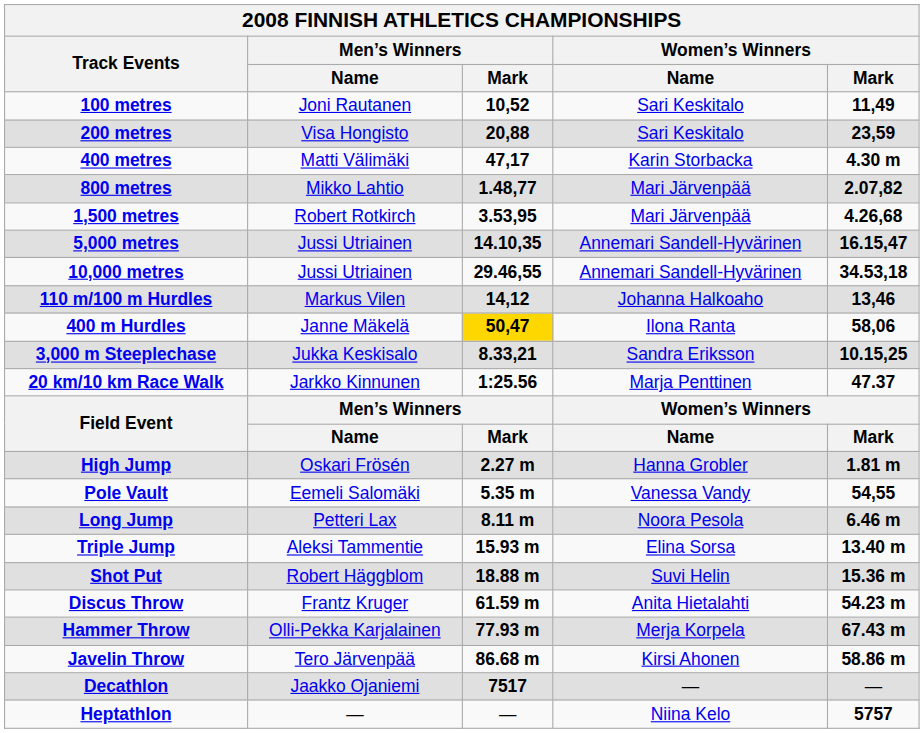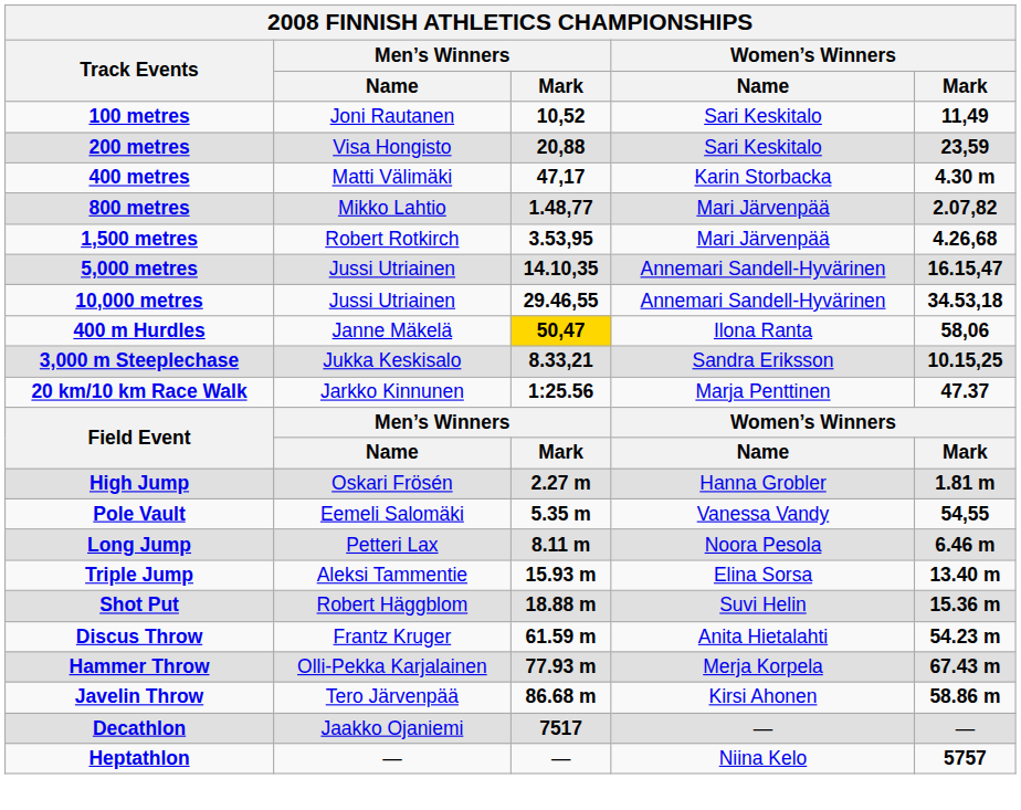- row: 110 m/100 m Hurdles | Markus Vilen | 14,12 | Johanna Halkoaho | 13,46
